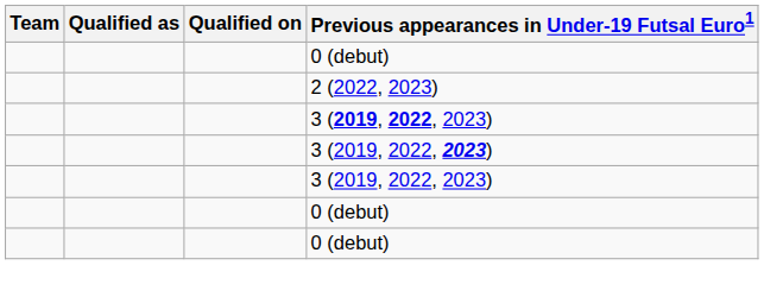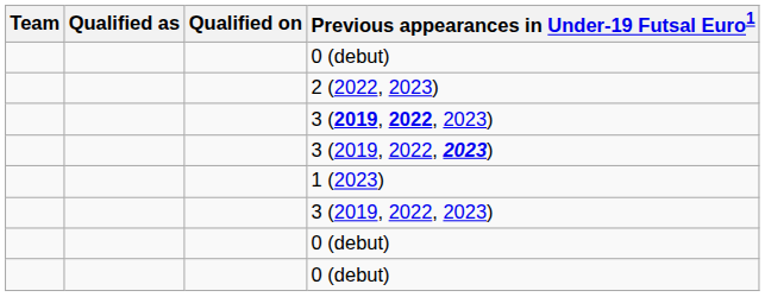+ row: 1 (2023)
